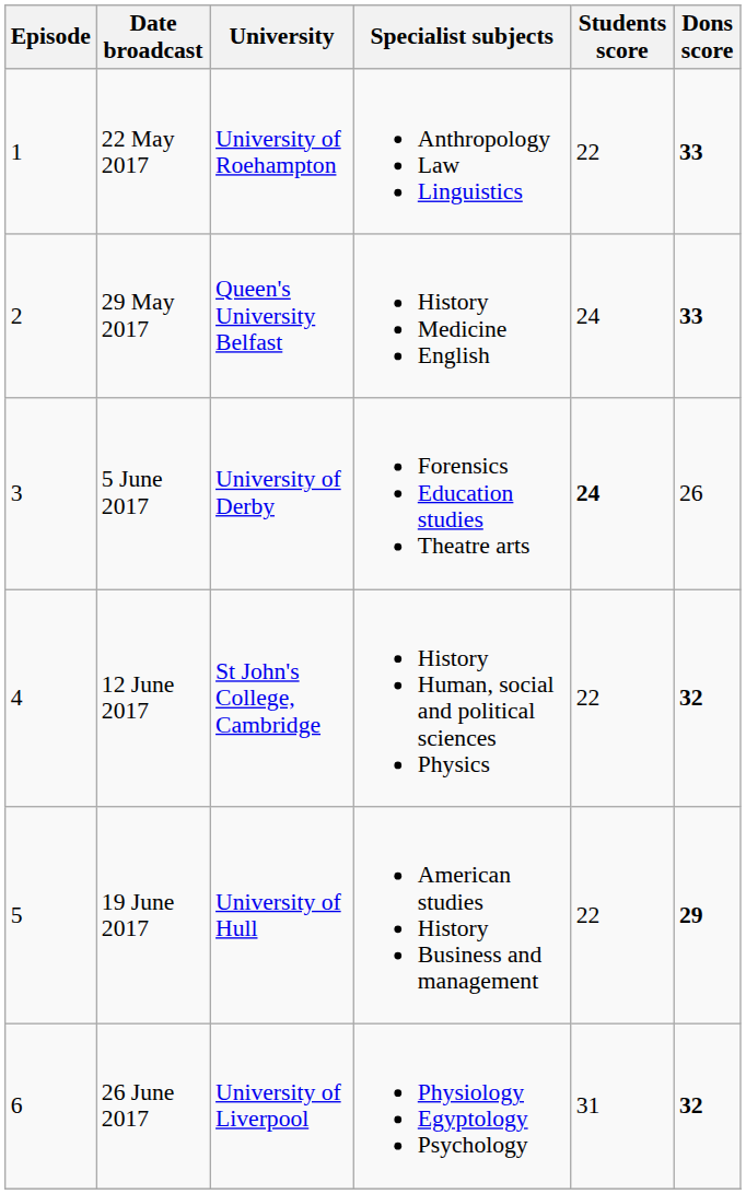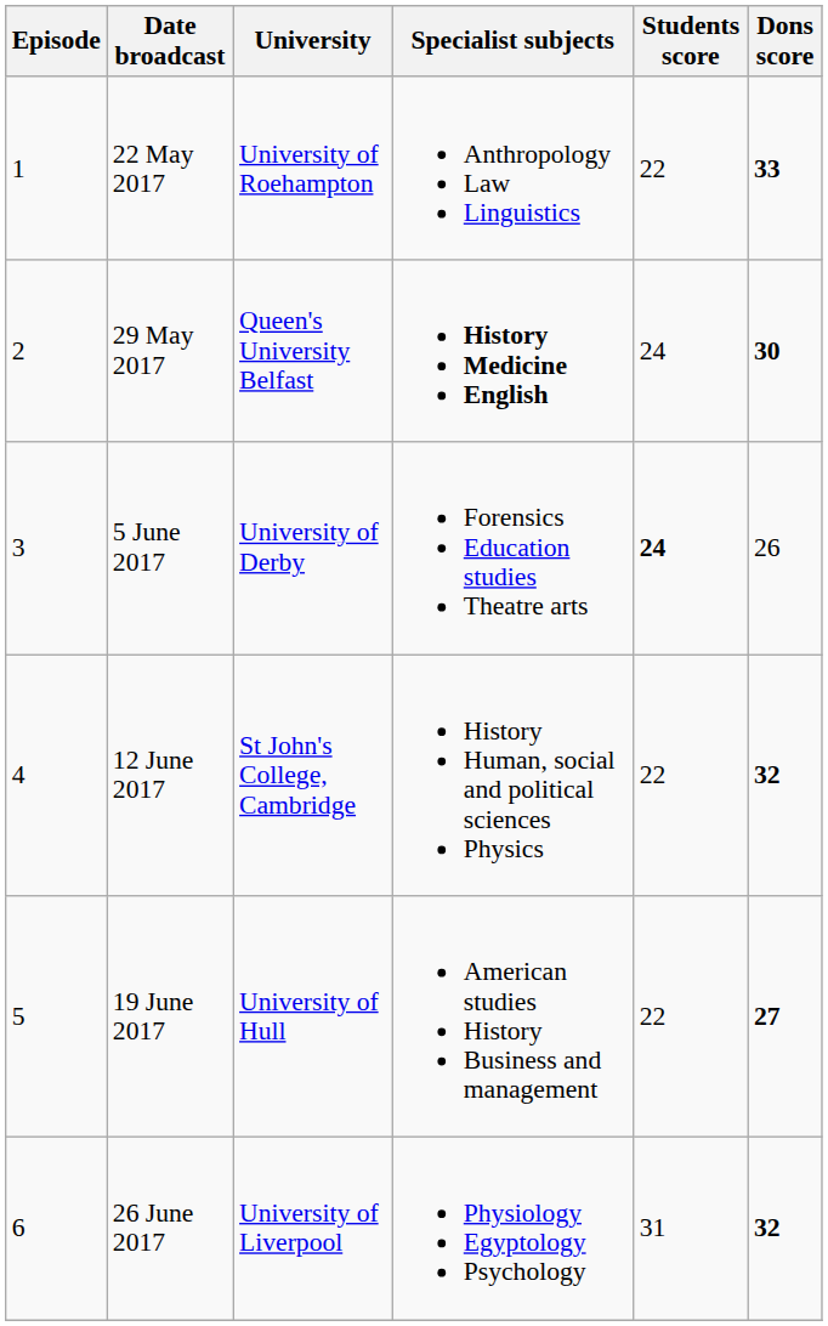29 May 2017 | Specialist subjects: normal -> bold
29 May 2017 | Dons score: 33 -> 30
19 June 2017 | Dons score: 29 -> 27
